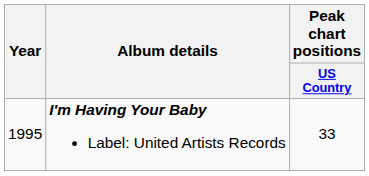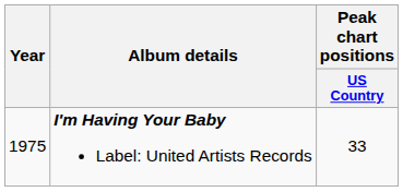I'm Having Your Baby Label: United Artists Records | Year: 1995 -> 1975
